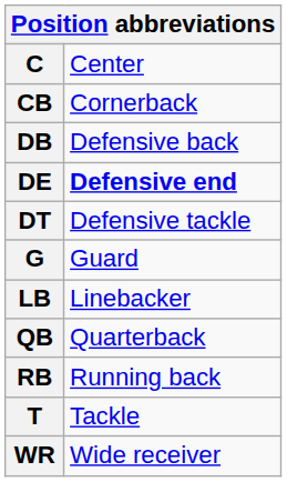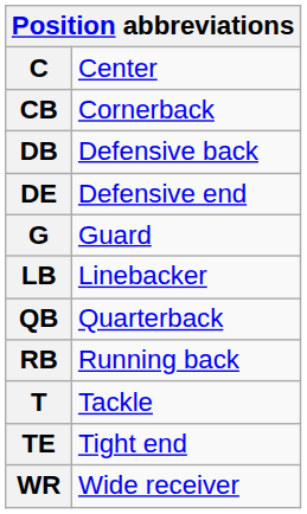DE | column 2: bold -> normal
- row: DT | Defensive tackle
+ row: TE | Tight end
